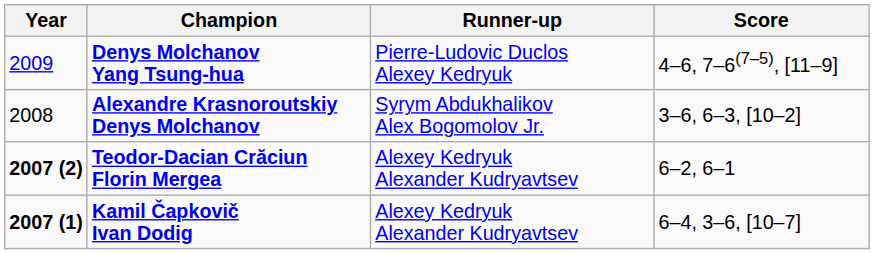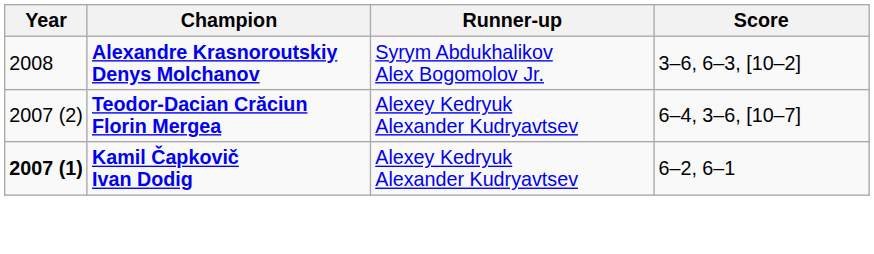- row: 2009 | Denys Molchanov Yang Tsung-hua | Pierre-Ludovic Duclos Alexey Kedryuk | 4–6, 7–6(7–5), [11–9]
Teodor-Dacian Crăciun Florin Mergea | Year: bold -> normal
Teodor-Dacian Crăciun Florin Mergea | Score: 6–2, 6–1 -> 6–4, 3–6, [10–7]
Kamil Čapkovič Ivan Dodig | Score: 6–4, 3–6, [10–7] -> 6–2, 6–1
